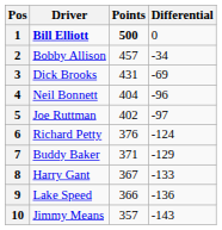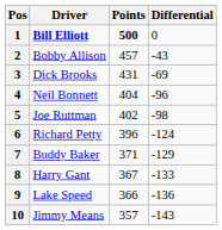2 | Differential: -34 -> -43
5 | Differential: -97 -> -98
6 | Points: 376 -> 396
